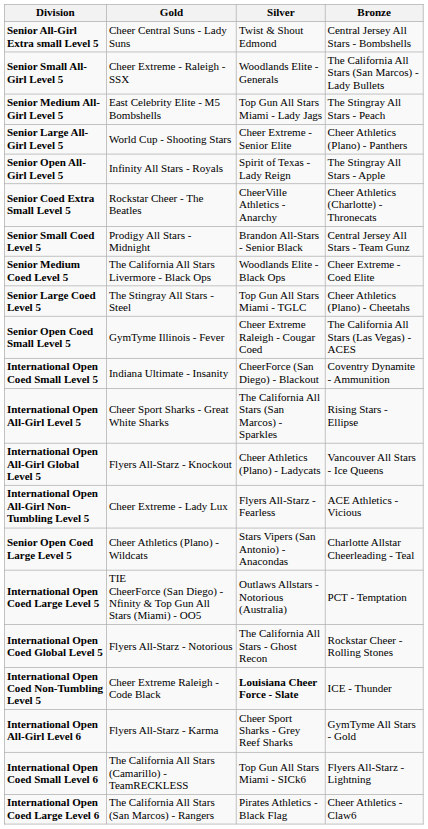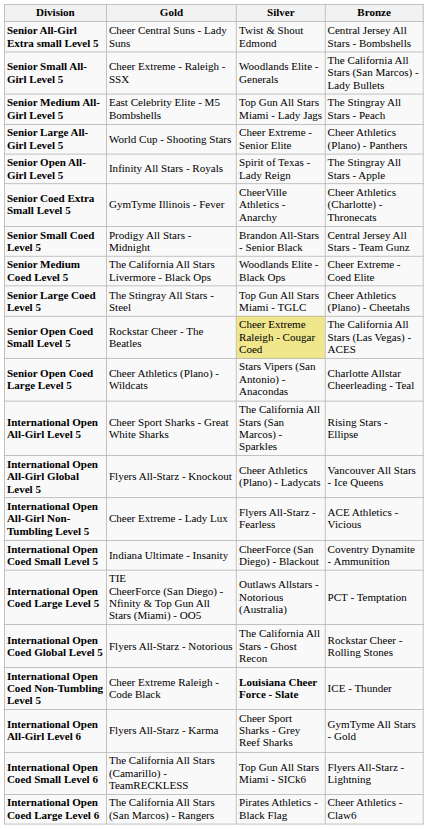Senior Coed Extra Small Level 5 | Gold: Rockstar Cheer - The Beatles -> GymTyme Illinois - Fever
Senior Open Coed Small Level 5 | Gold: GymTyme Illinois - Fever -> Rockstar Cheer - The Beatles
Senior Open Coed Small Level 5 | Silver: no background -> khaki background
rows swapped: Senior Open Coed Large Level 5 <-> International Open Coed Small Level 5
